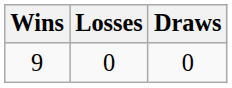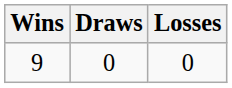columns swapped: Losses <-> Draws
